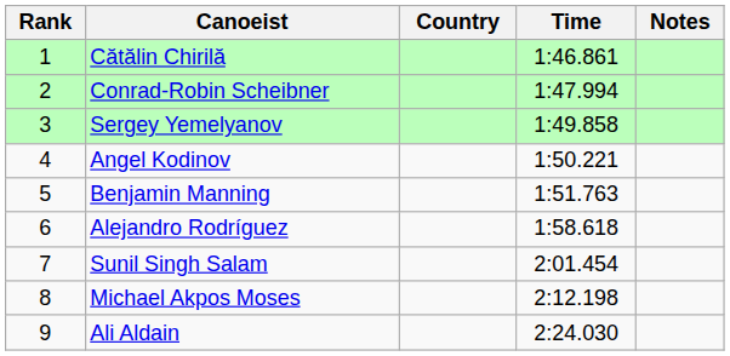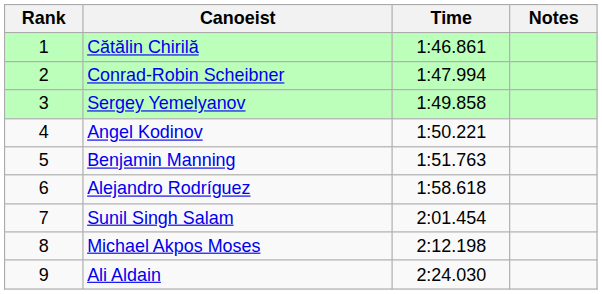- column: Country
